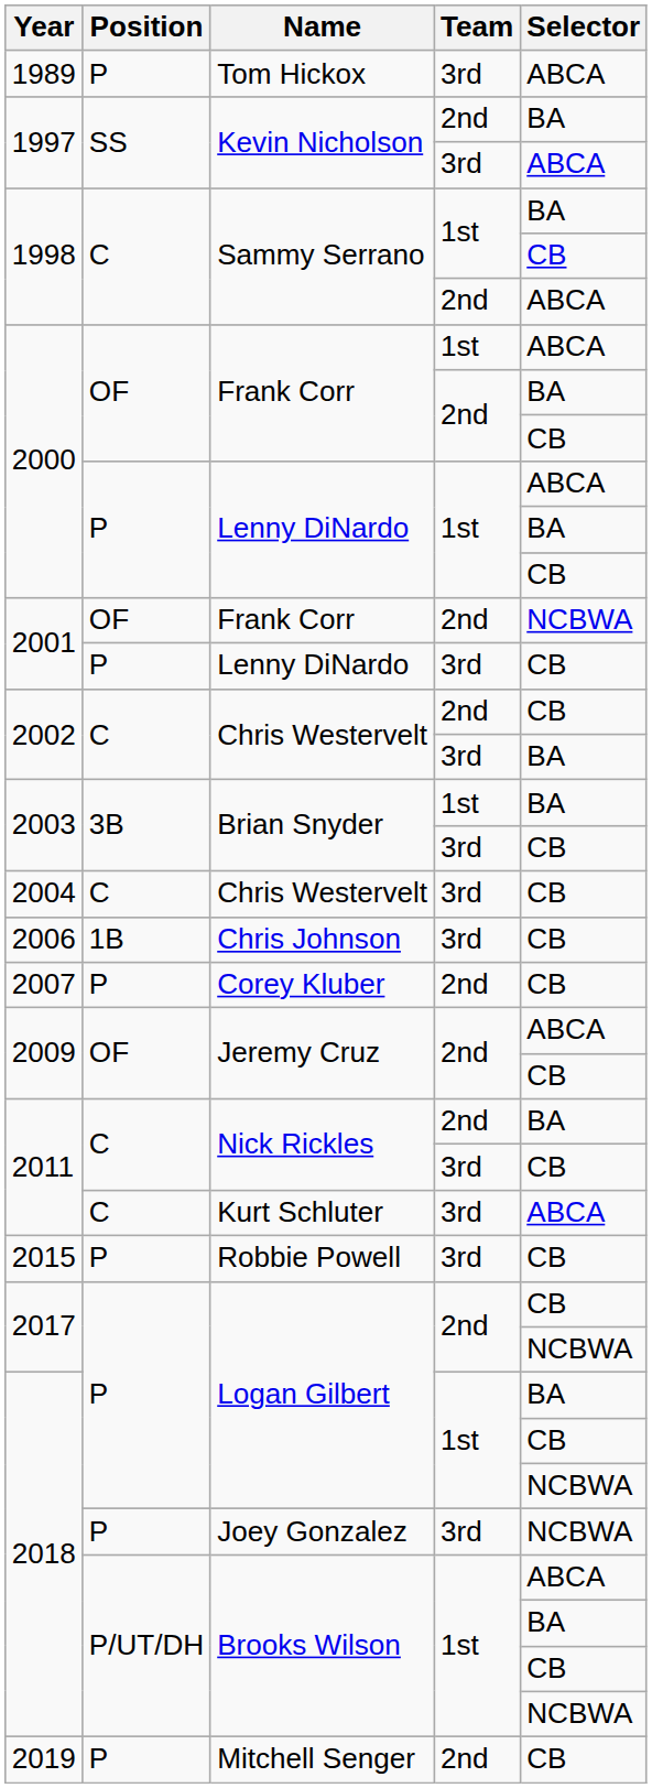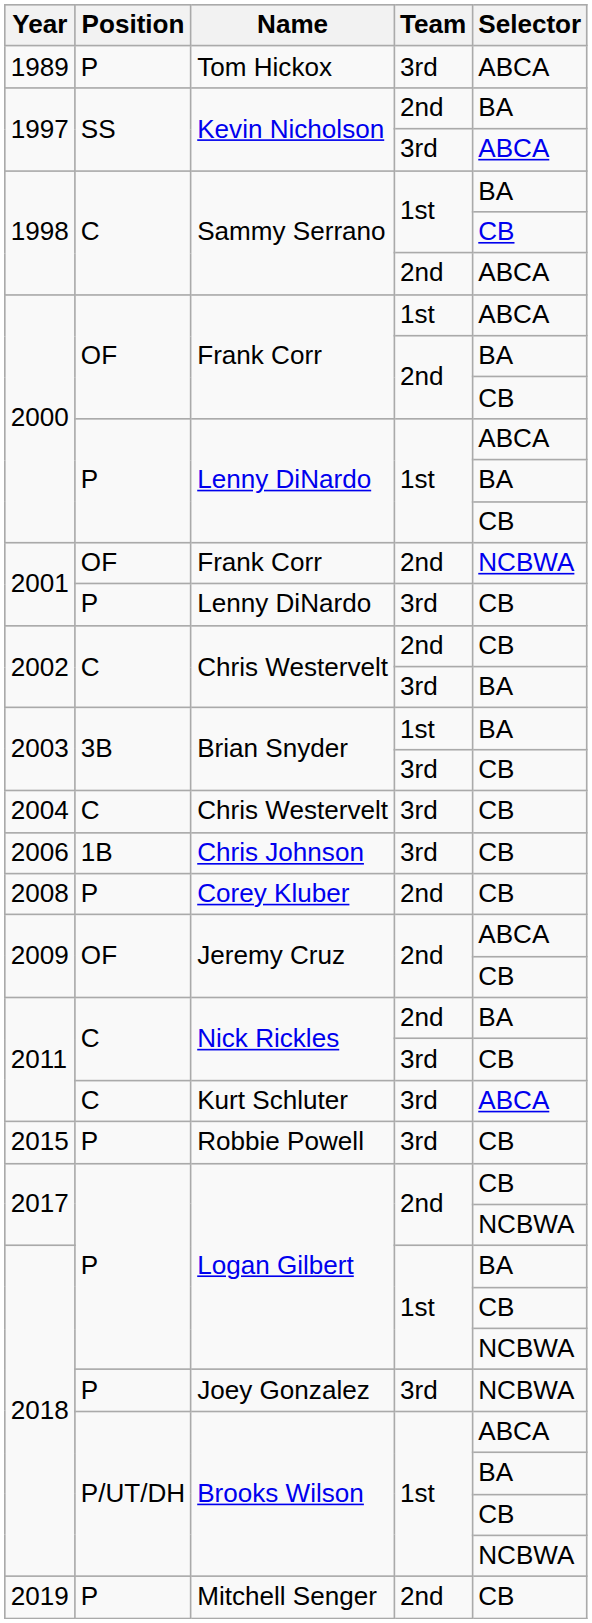Corey Kluber | Year: 2007 -> 2008
